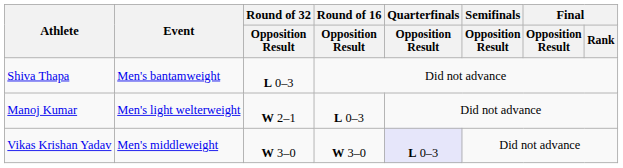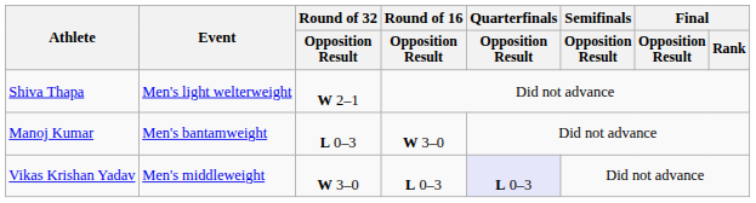Shiva Thapa | Event: Men's bantamweight -> Men's light welterweight
Shiva Thapa | Round of 32 / Opposition Result: L 0–3 -> W 2–1
Manoj Kumar | Event: Men's light welterweight -> Men's bantamweight
Manoj Kumar | Round of 32 / Opposition Result: W 2–1 -> L 0–3
Manoj Kumar | Round of 16 / Opposition Result: L 0–3 -> W 3–0
Vikas Krishan Yadav | Round of 16 / Opposition Result: W 3–0 -> L 0–3
